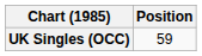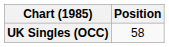UK Singles (OCC) | Position: 59 -> 58
